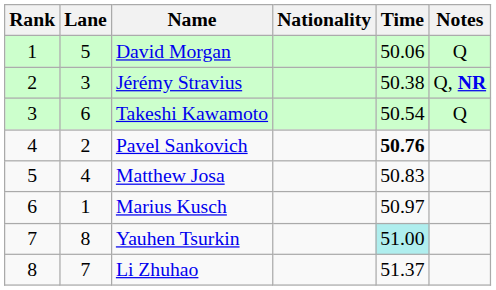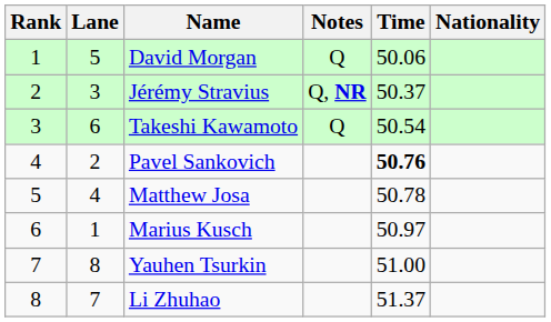columns swapped: Nationality <-> Notes
Jérémy Stravius | Time: 50.38 -> 50.37
Matthew Josa | Time: 50.83 -> 50.78
Yauhen Tsurkin | Time: paleturquoise background -> no background
